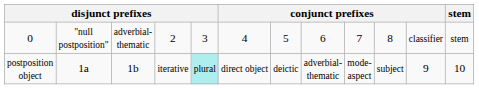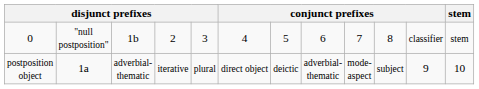0 | column 3: adverbial- thematic -> 1b
postposition object | column 3: 1b -> adverbial- thematic
postposition object | column 5: paleturquoise background -> no background
